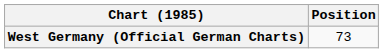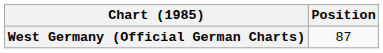West Germany (Official German Charts) | Position: 73 -> 87
